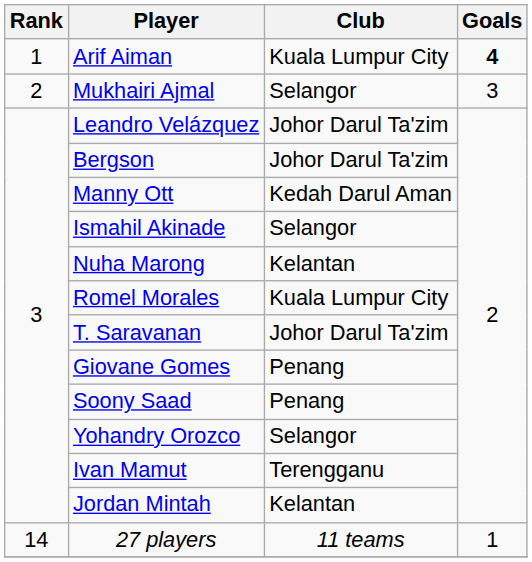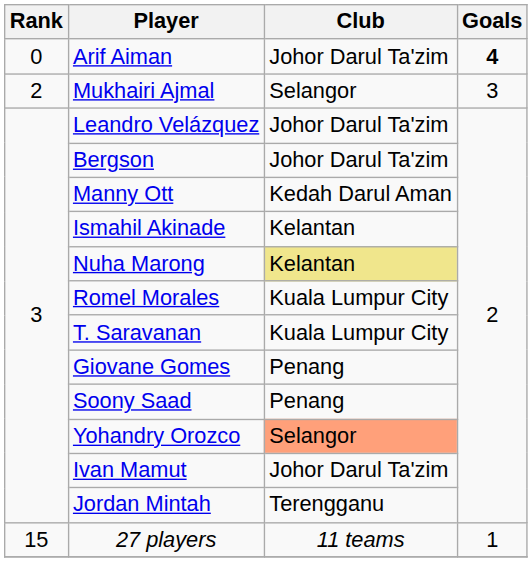Arif Aiman | Rank: 1 -> 0
Arif Aiman | Club: Kuala Lumpur City -> Johor Darul Ta'zim
Ismahil Akinade | Club: Selangor -> Kelantan
Nuha Marong | Club: no background -> khaki background
T. Saravanan | Club: Johor Darul Ta'zim -> Kuala Lumpur City
Yohandry Orozco | Club: no background -> lightsalmon background
Ivan Mamut | Club: Terengganu -> Johor Darul Ta'zim
Jordan Mintah | Club: Kelantan -> Terengganu
27 players | Rank: 14 -> 15
